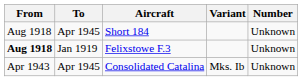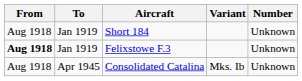Short 184 | To: Apr 1945 -> Jan 1919
Consolidated Catalina | From: Apr 1943 -> Aug 1918
